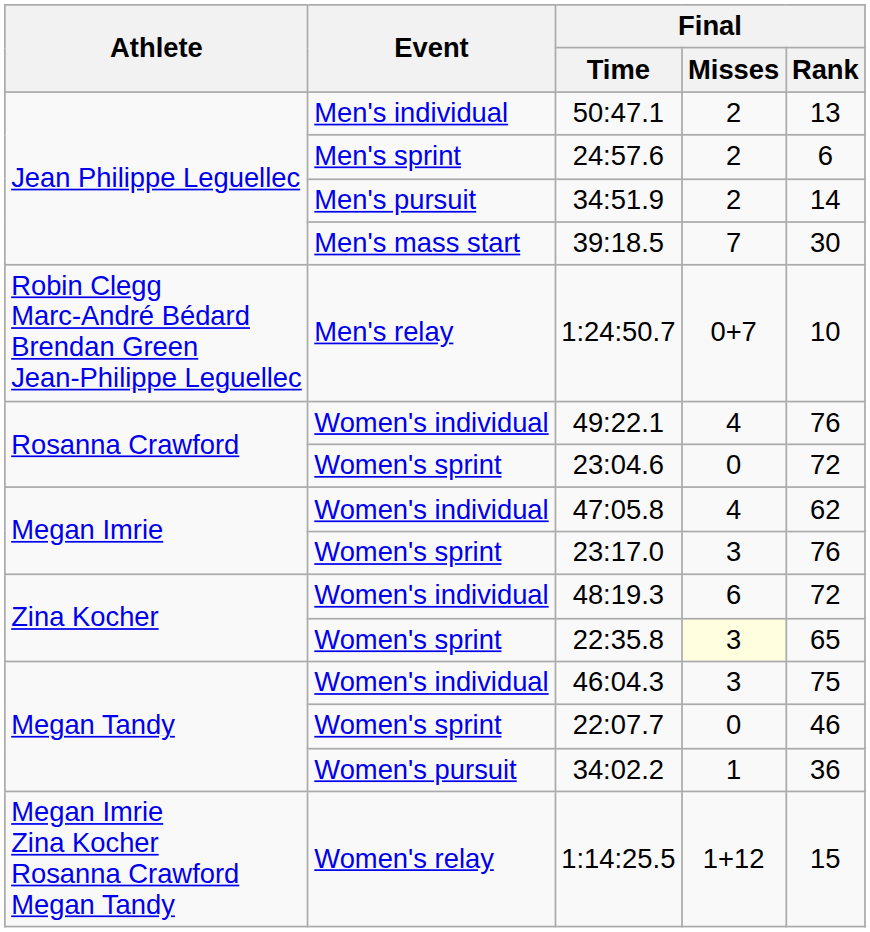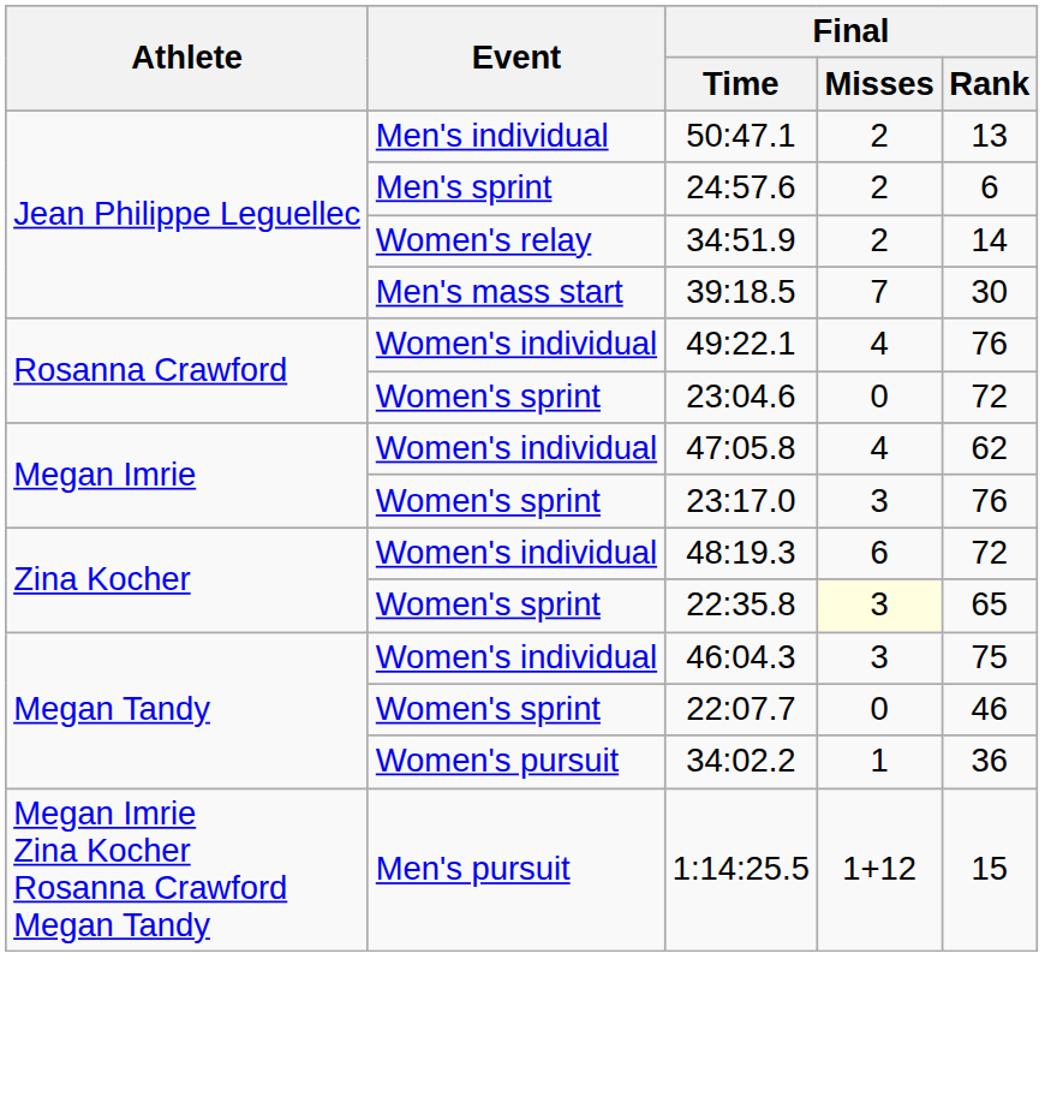34:51.9 | Event: Men's pursuit -> Women's relay
- row: Robin Clegg Marc-André Bédard Brendan Green Jean-Philippe Leguellec | Men's relay | 1:24:50.7 | 0+7 | 10
1:14:25.5 | Event: Women's relay -> Men's pursuit
